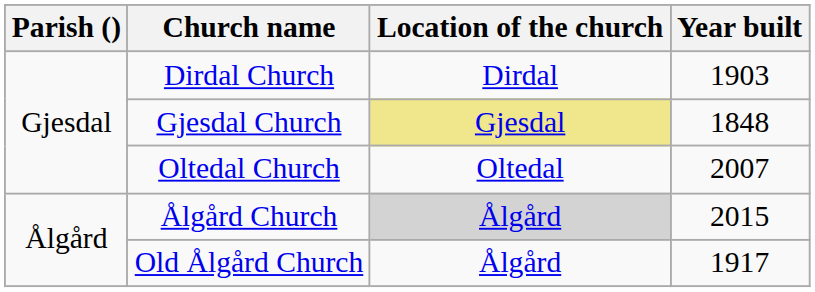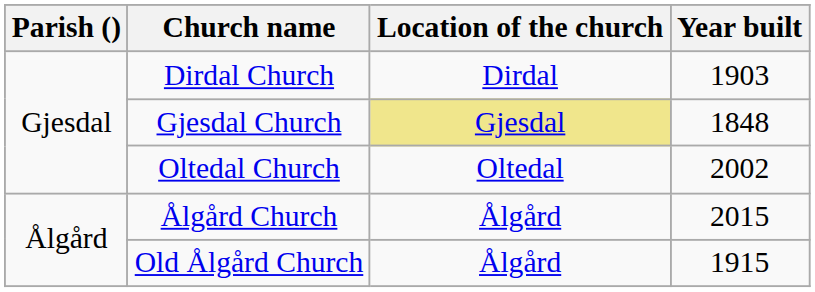Oltedal Church | Year built: 2007 -> 2002
Ålgård Church | Location of the church: lightgrey background -> no background
Old Ålgård Church | Year built: 1917 -> 1915
